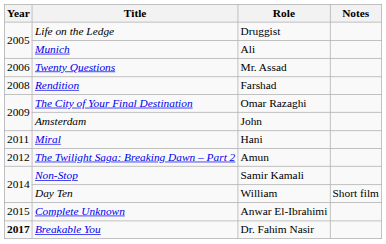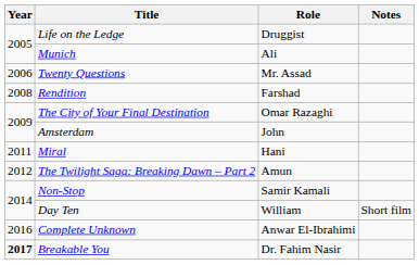Complete Unknown | Year: 2015 -> 2016
